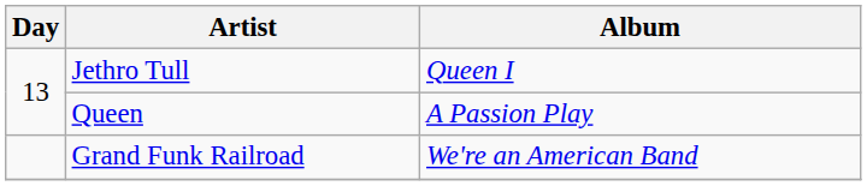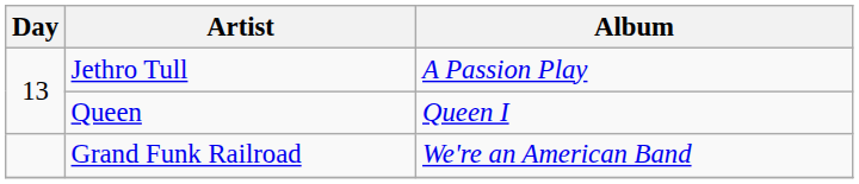Jethro Tull | Album: Queen I -> A Passion Play
Queen | Album: A Passion Play -> Queen I
